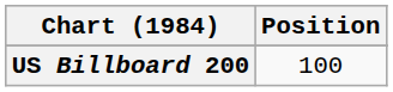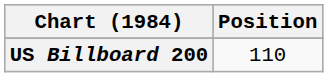US Billboard 200 | Position: 100 -> 110
